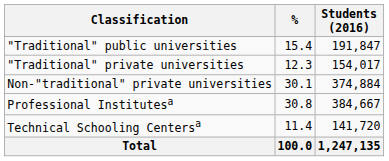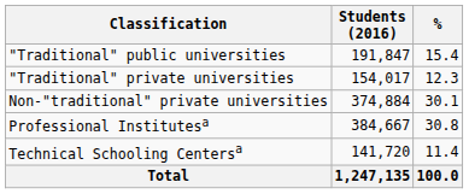columns swapped: Students (2016) <-> %
